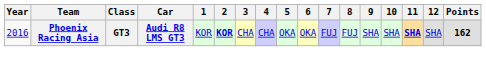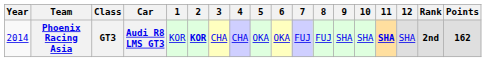+ column: Rank | 2nd
Phoenix Racing Asia | Year: 2016 -> 2014
